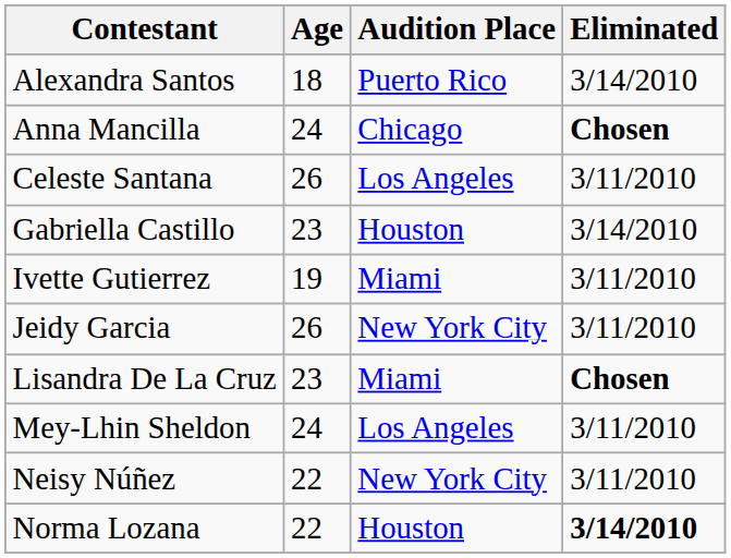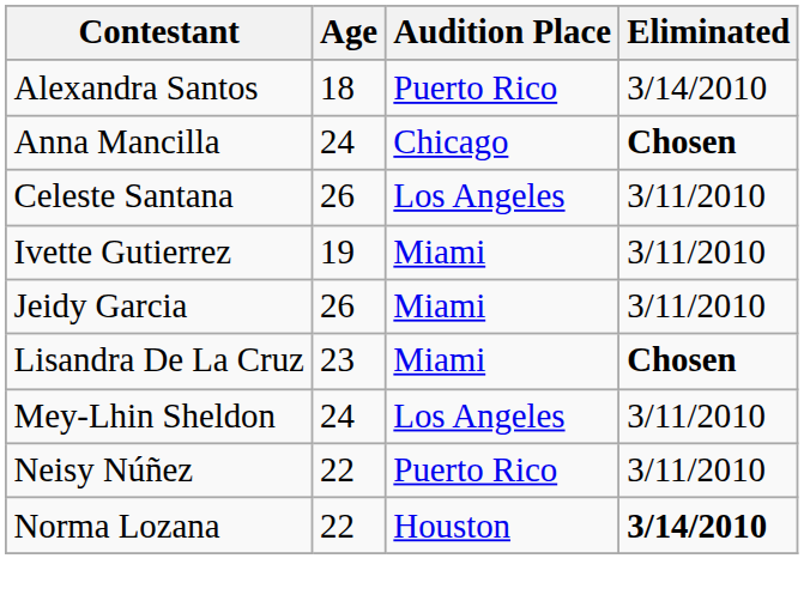- row: Gabriella Castillo | 23 | Houston | 3/14/2010
Jeidy Garcia | Audition Place: New York City -> Miami
Neisy Núñez | Audition Place: New York City -> Puerto Rico
